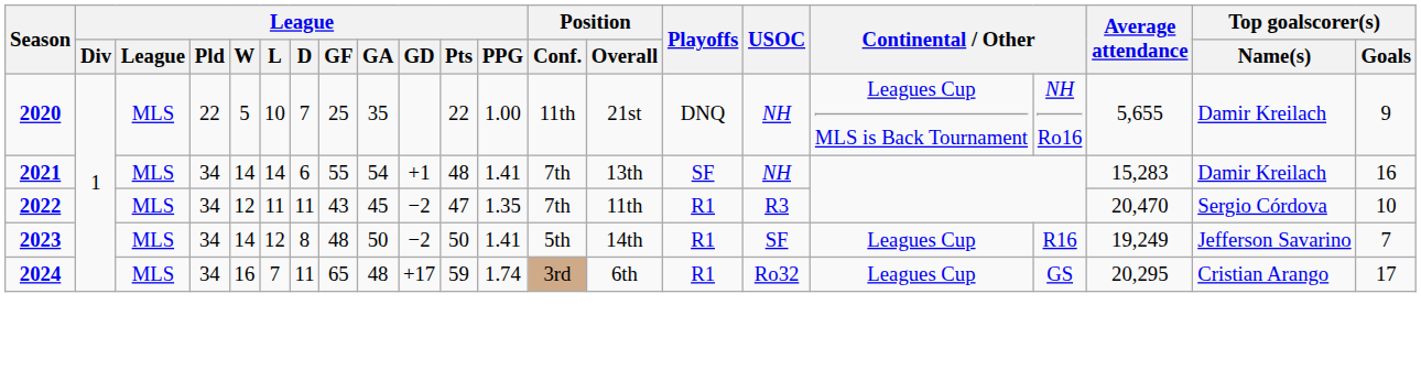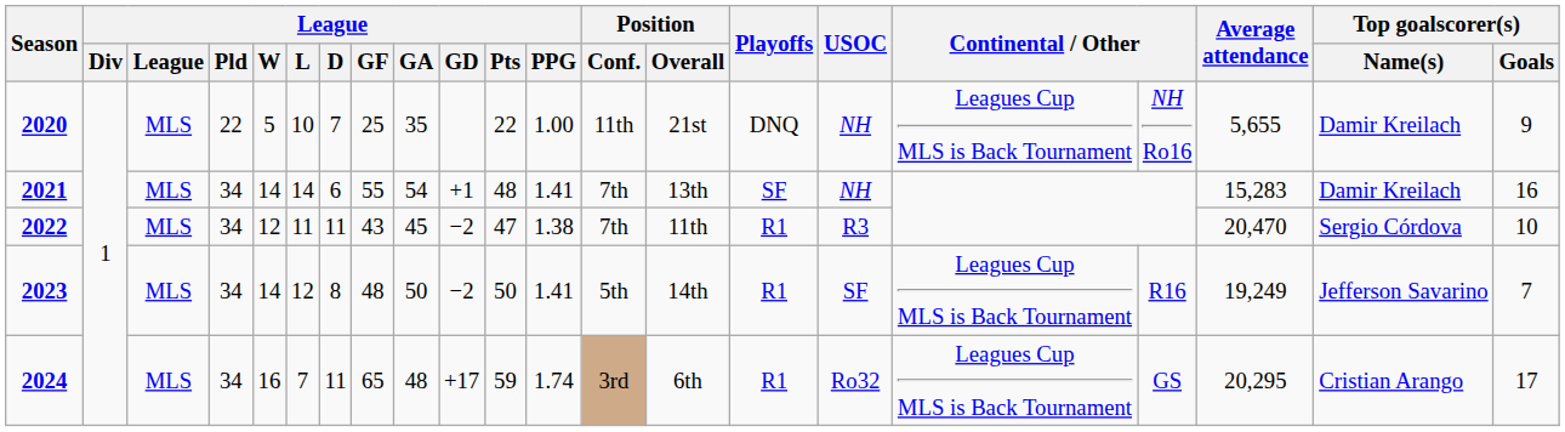2022 | League / PPG: 1.35 -> 1.38
2023 | column 17: Leagues Cup -> Leagues Cup MLS is Back Tournament
2024 | column 17: Leagues Cup -> Leagues Cup MLS is Back Tournament
